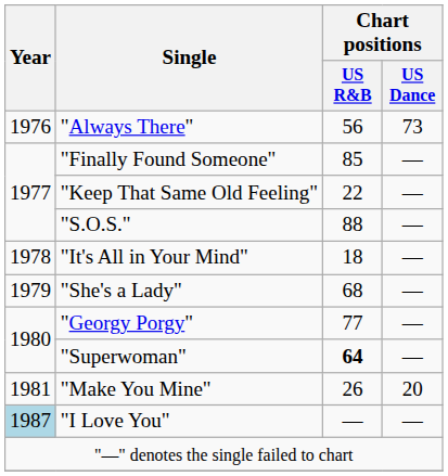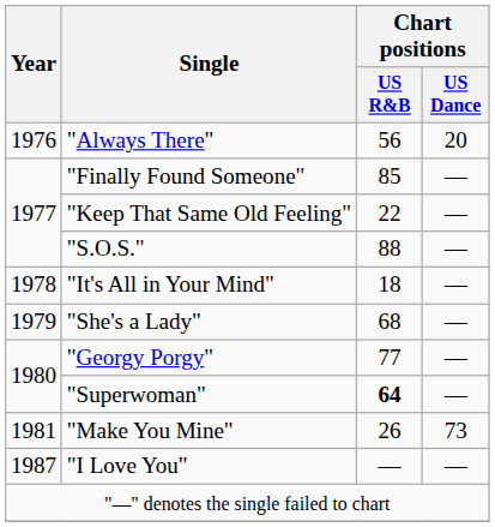"Always There" | Chart positions / US Dance: 73 -> 20
"Make You Mine" | Chart positions / US Dance: 20 -> 73
"I Love You" | Year: lightblue background -> no background
